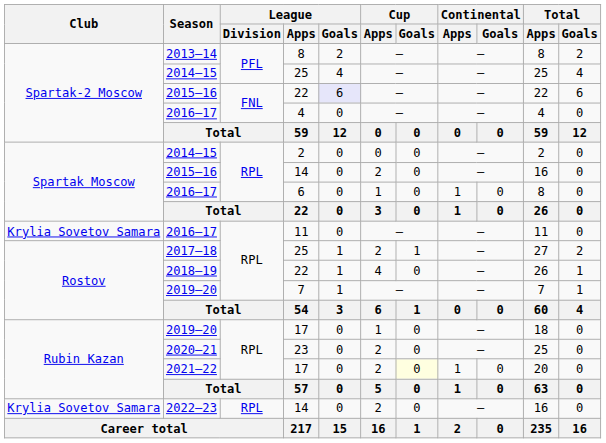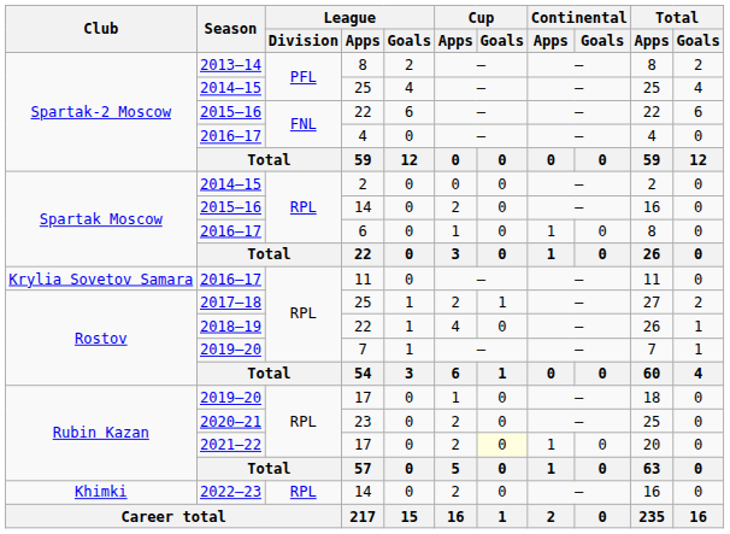2015–16 / 22 | League / Goals: lavender background -> no background
2022–23 / 14 | Club: Krylia Sovetov Samara -> Khimki
